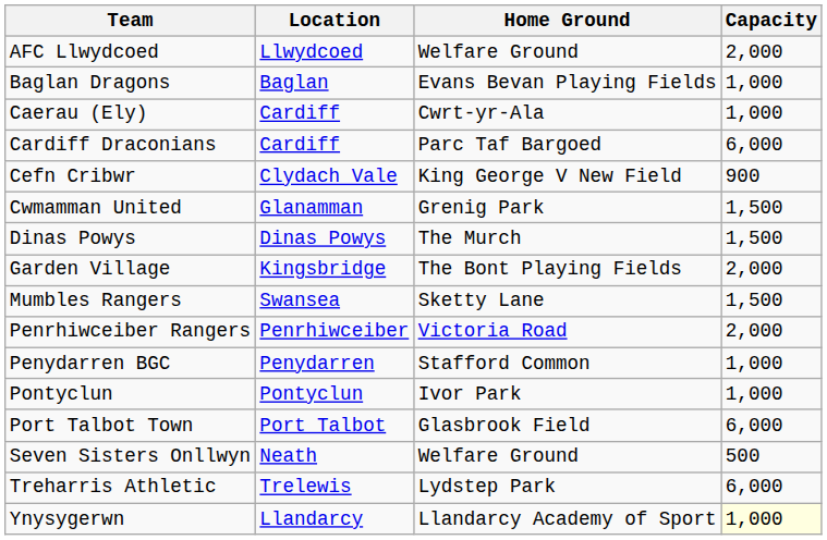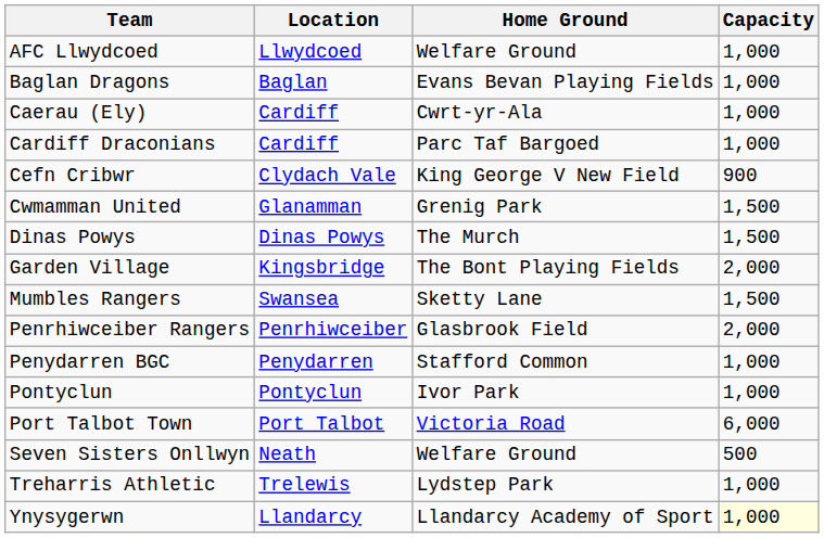AFC Llwydcoed | Capacity: 2,000 -> 1,000
Cardiff Draconians | Capacity: 6,000 -> 1,000
Penrhiwceiber Rangers | Home Ground: Victoria Road -> Glasbrook Field
Port Talbot Town | Home Ground: Glasbrook Field -> Victoria Road
Treharris Athletic | Capacity: 6,000 -> 1,000
